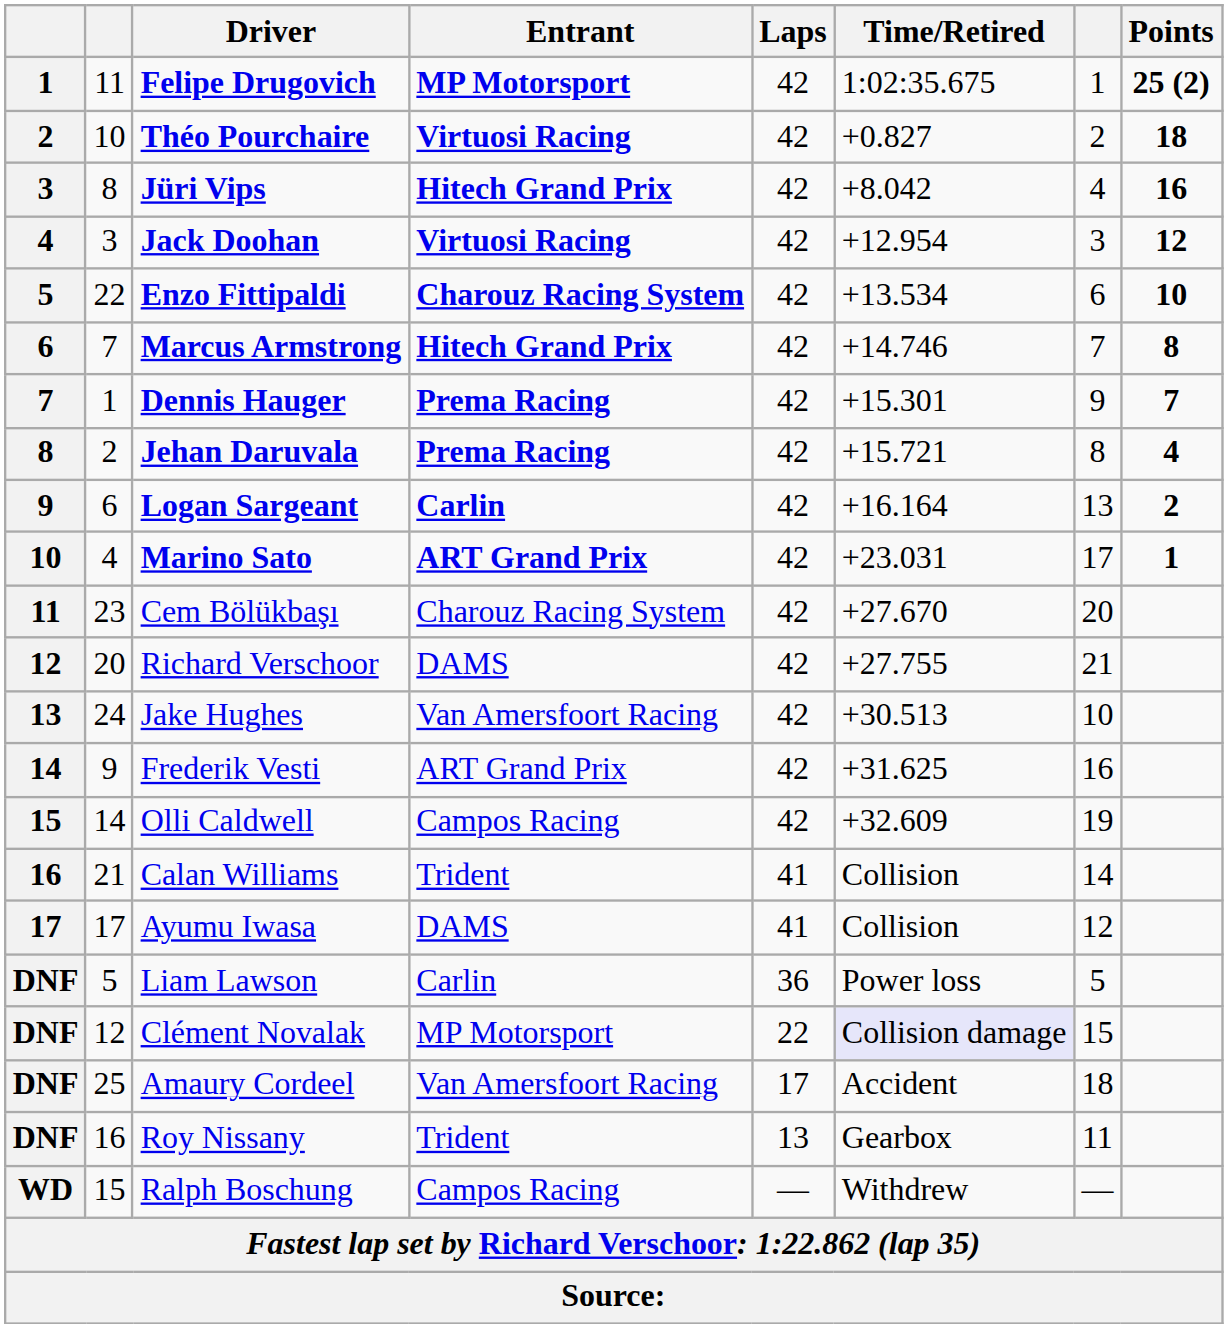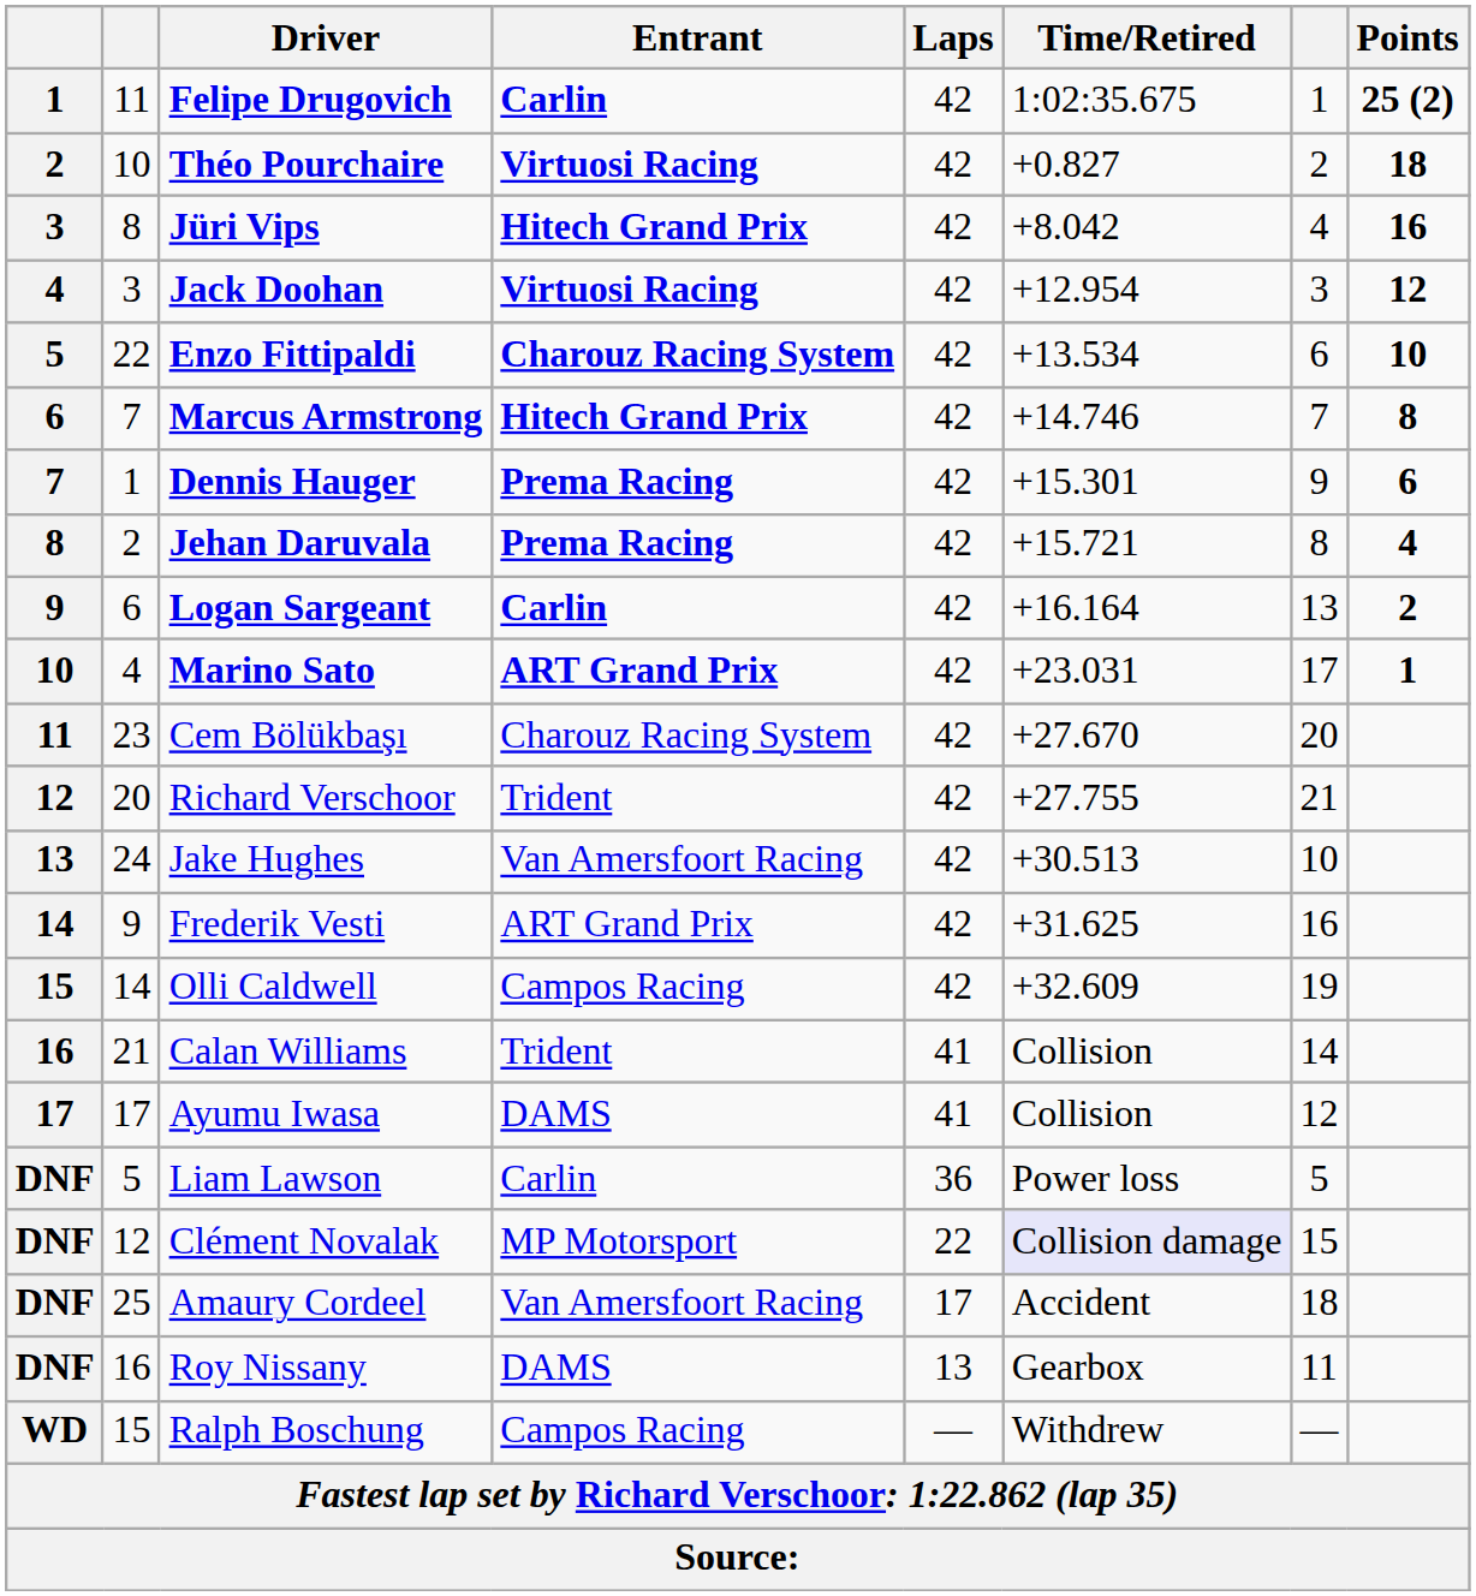Felipe Drugovich | Entrant: MP Motorsport -> Carlin
Dennis Hauger | Points: 7 -> 6
Richard Verschoor | Entrant: DAMS -> Trident
Roy Nissany | Entrant: Trident -> DAMS
